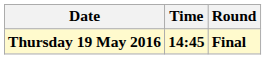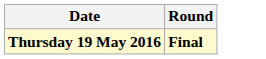- column: Time | 14:45
